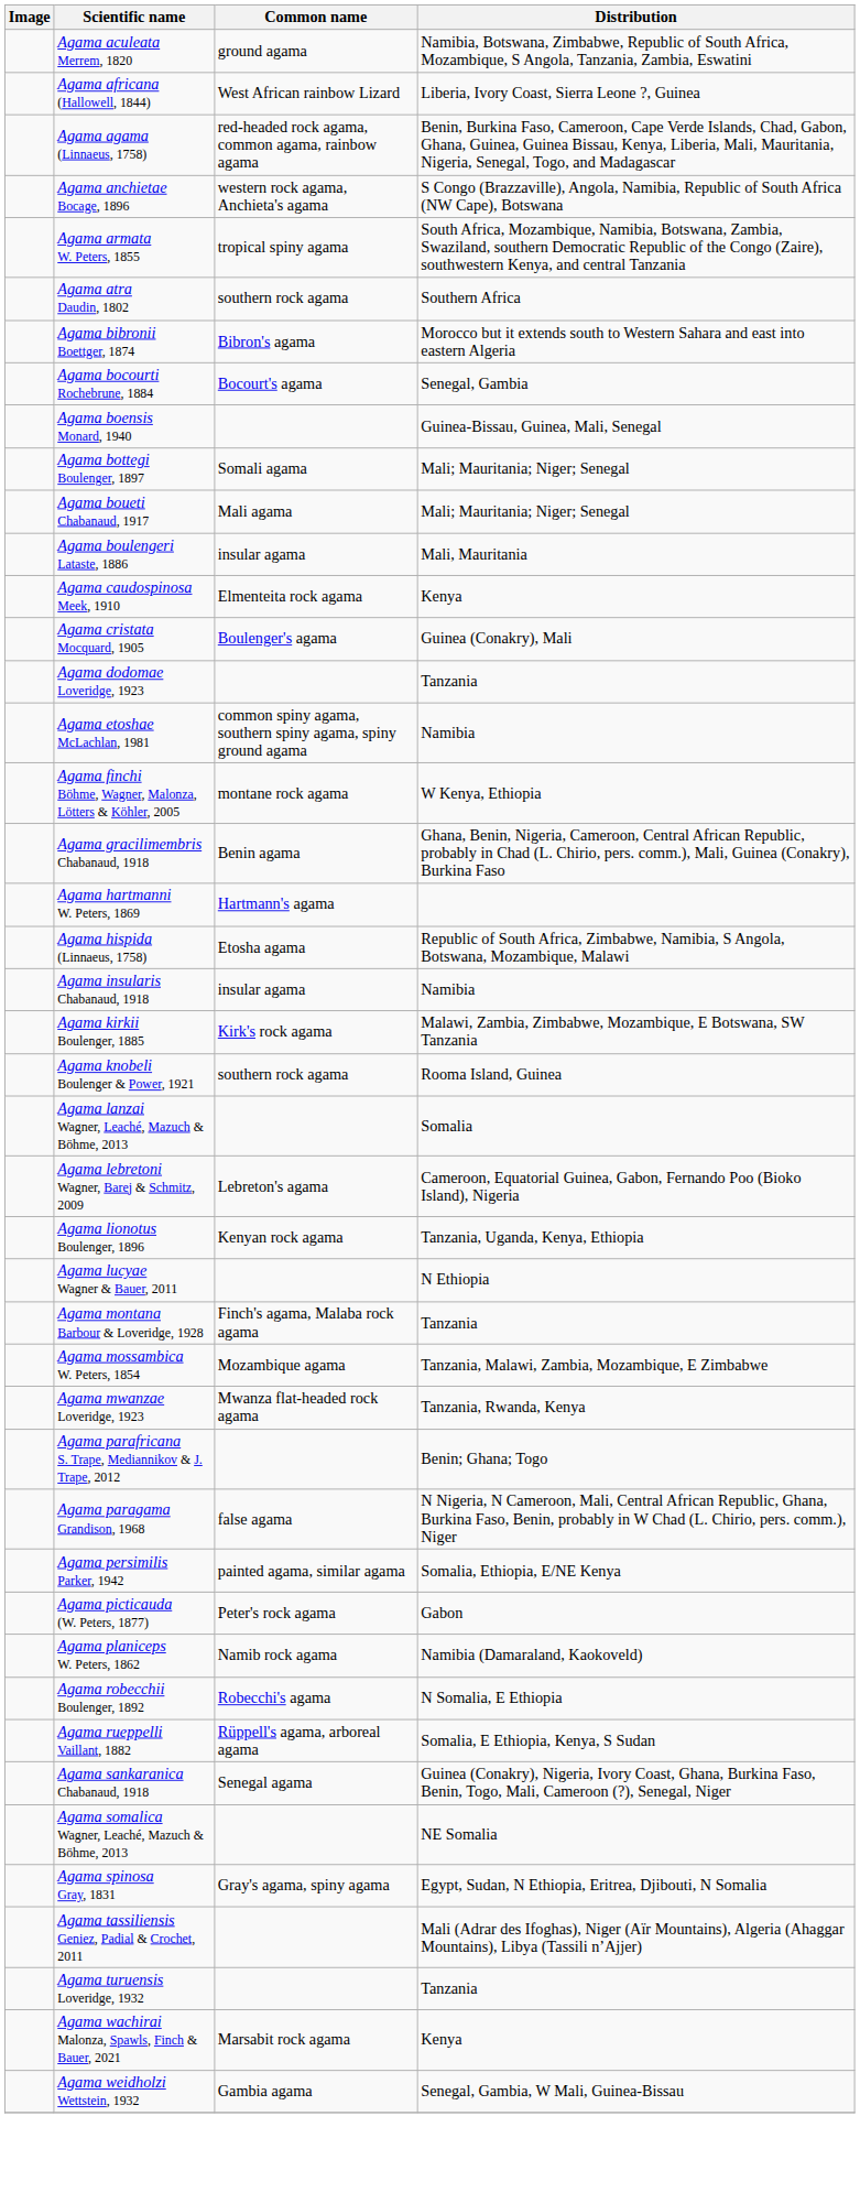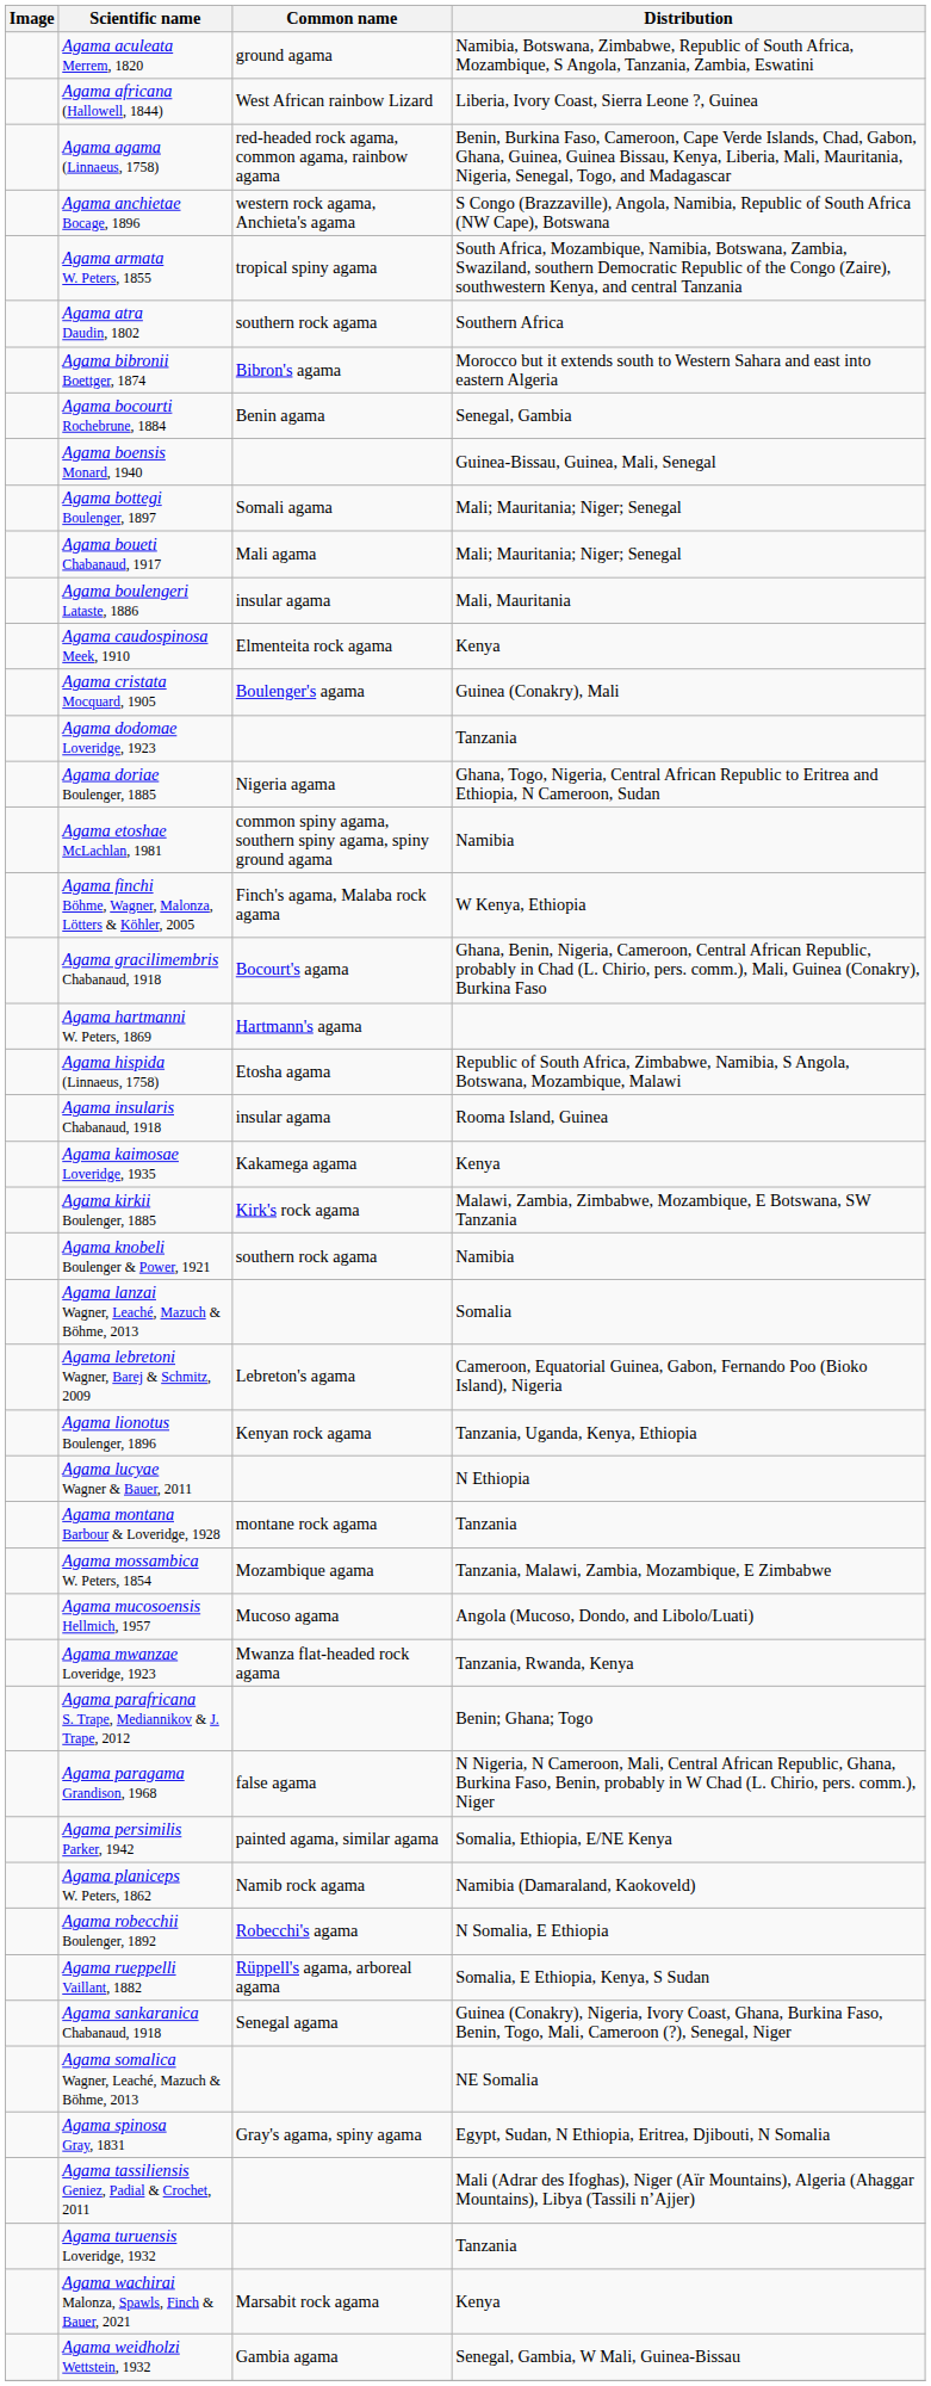Agama bocourti Rochebrune, 1884 | Common name: Bocourt's agama -> Benin agama
+ row: Agama doriae Boulenger, 1885 | Nigeria agama | Ghana, Togo, Nigeria, Central African Republic to Eritrea and Ethiopia, N Cameroon, Sudan
Agama finchi Böhme, Wagner, Malonza, Lötters & Köhler, 2005 | Common name: montane rock agama -> Finch's agama, Malaba rock agama
Agama gracilimembris Chabanaud, 1918 | Common name: Benin agama -> Bocourt's agama
Agama insularis Chabanaud, 1918 | Distribution: Namibia -> Rooma Island, Guinea
+ row: Agama kaimosae Loveridge, 1935 | Kakamega agama | Kenya
Agama knobeli Boulenger & Power, 1921 | Distribution: Rooma Island, Guinea -> Namibia
Agama montana Barbour & Loveridge, 1928 | Common name: Finch's agama, Malaba rock agama -> montane rock agama
+ row: Agama mucosoensis Hellmich, 1957 | Mucoso agama | Angola (Mucoso, Dondo, and Libolo/Luati)
- row: Agama picticauda (W. Peters, 1877) | Peter's rock agama | Gabon
